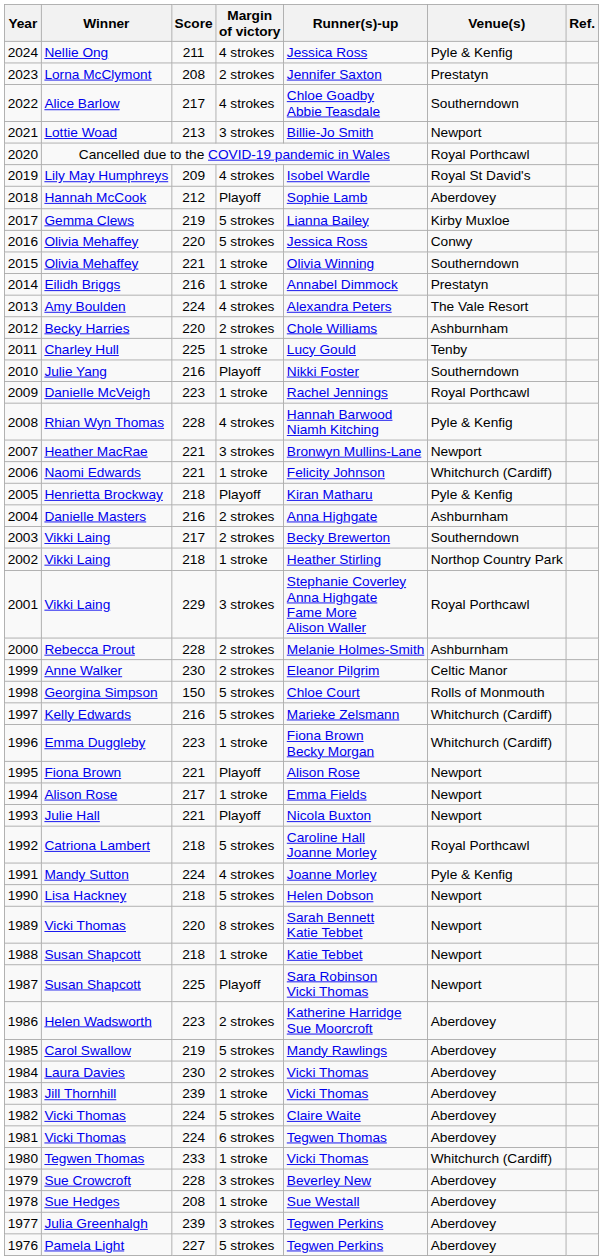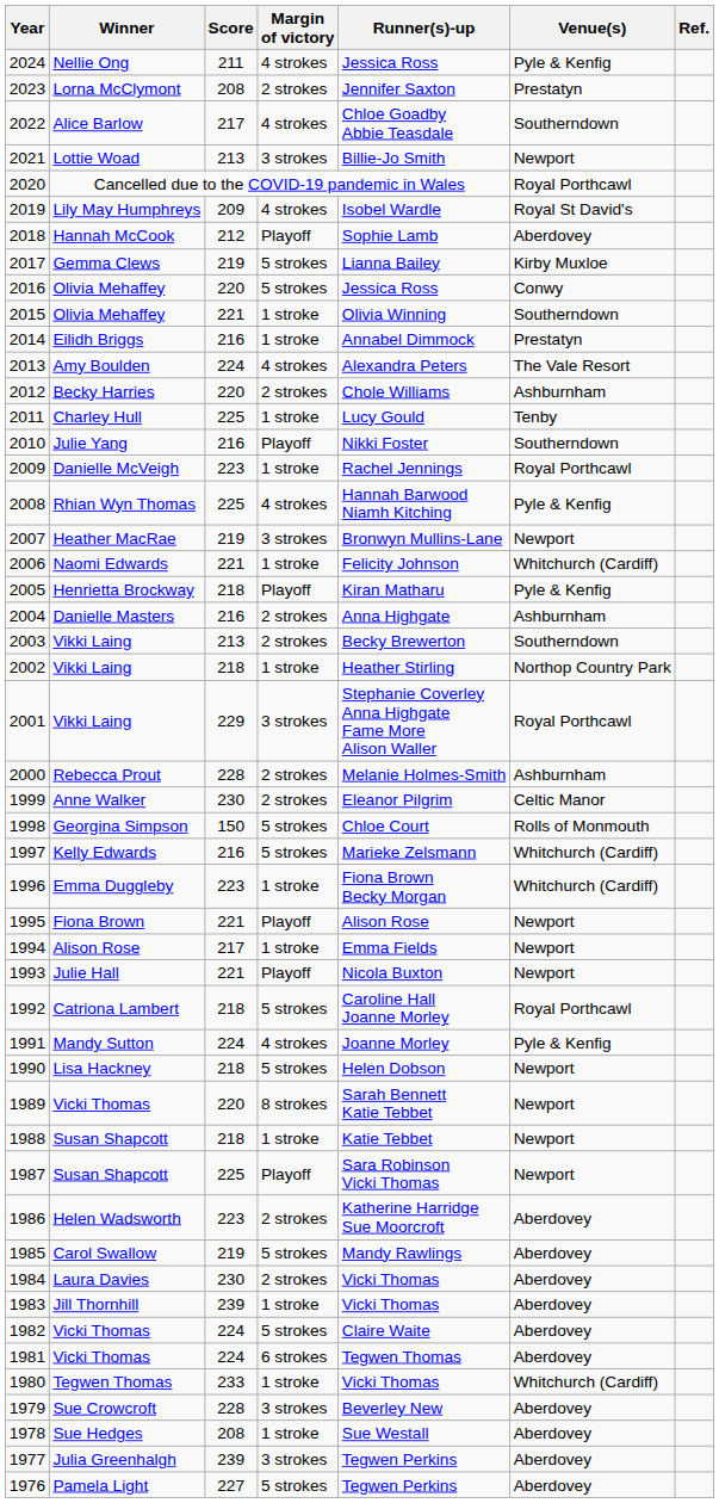2008 | Score: 228 -> 225
2007 | Score: 221 -> 219
2003 | Score: 217 -> 213
